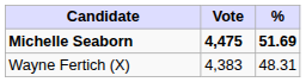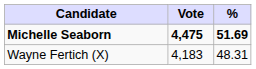Wayne Fertich (X) | Vote: 4,383 -> 4,183
